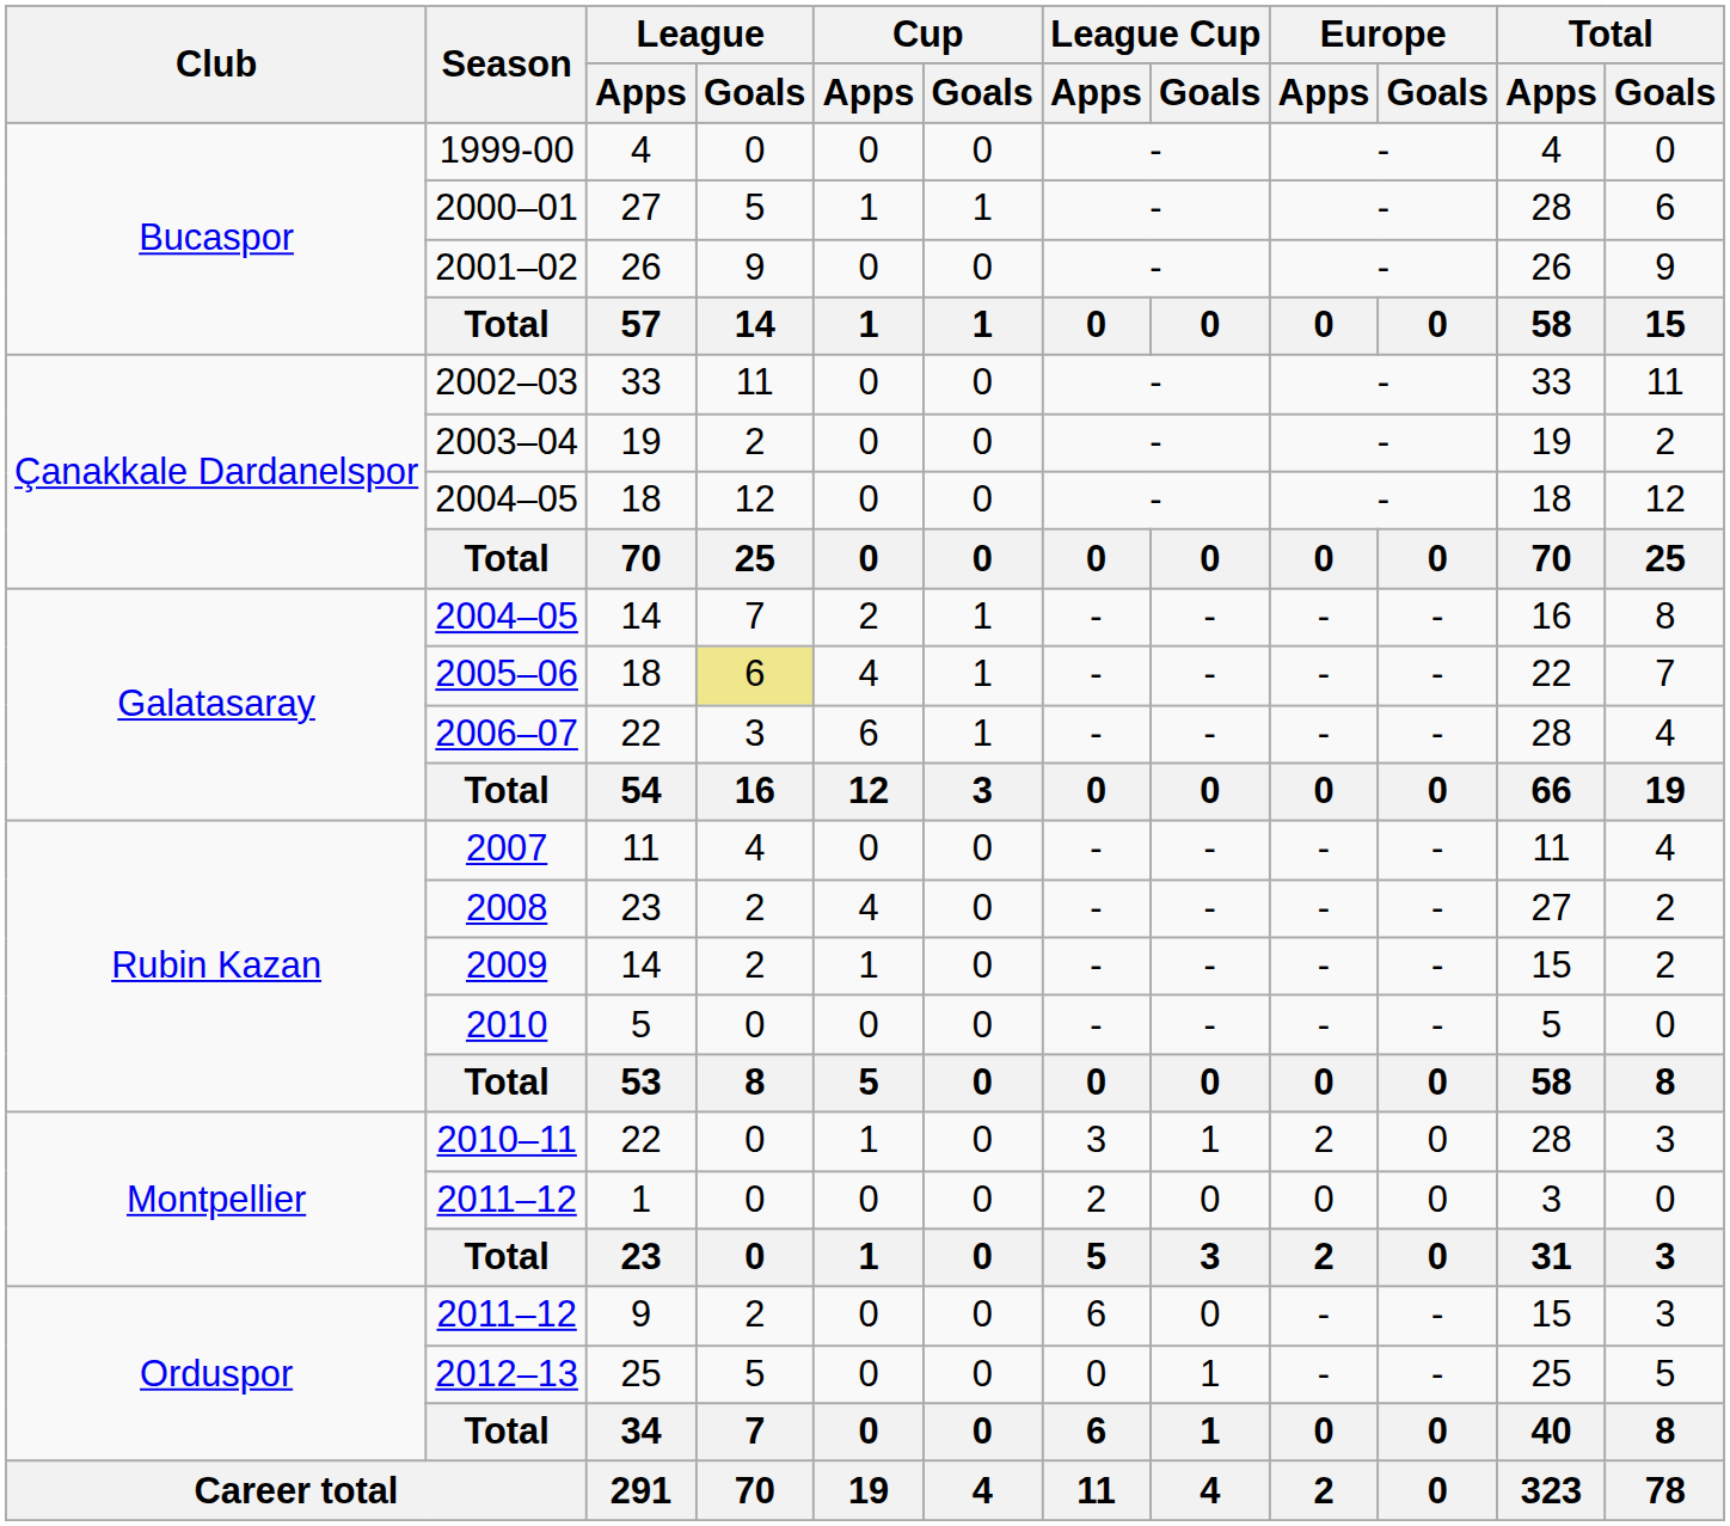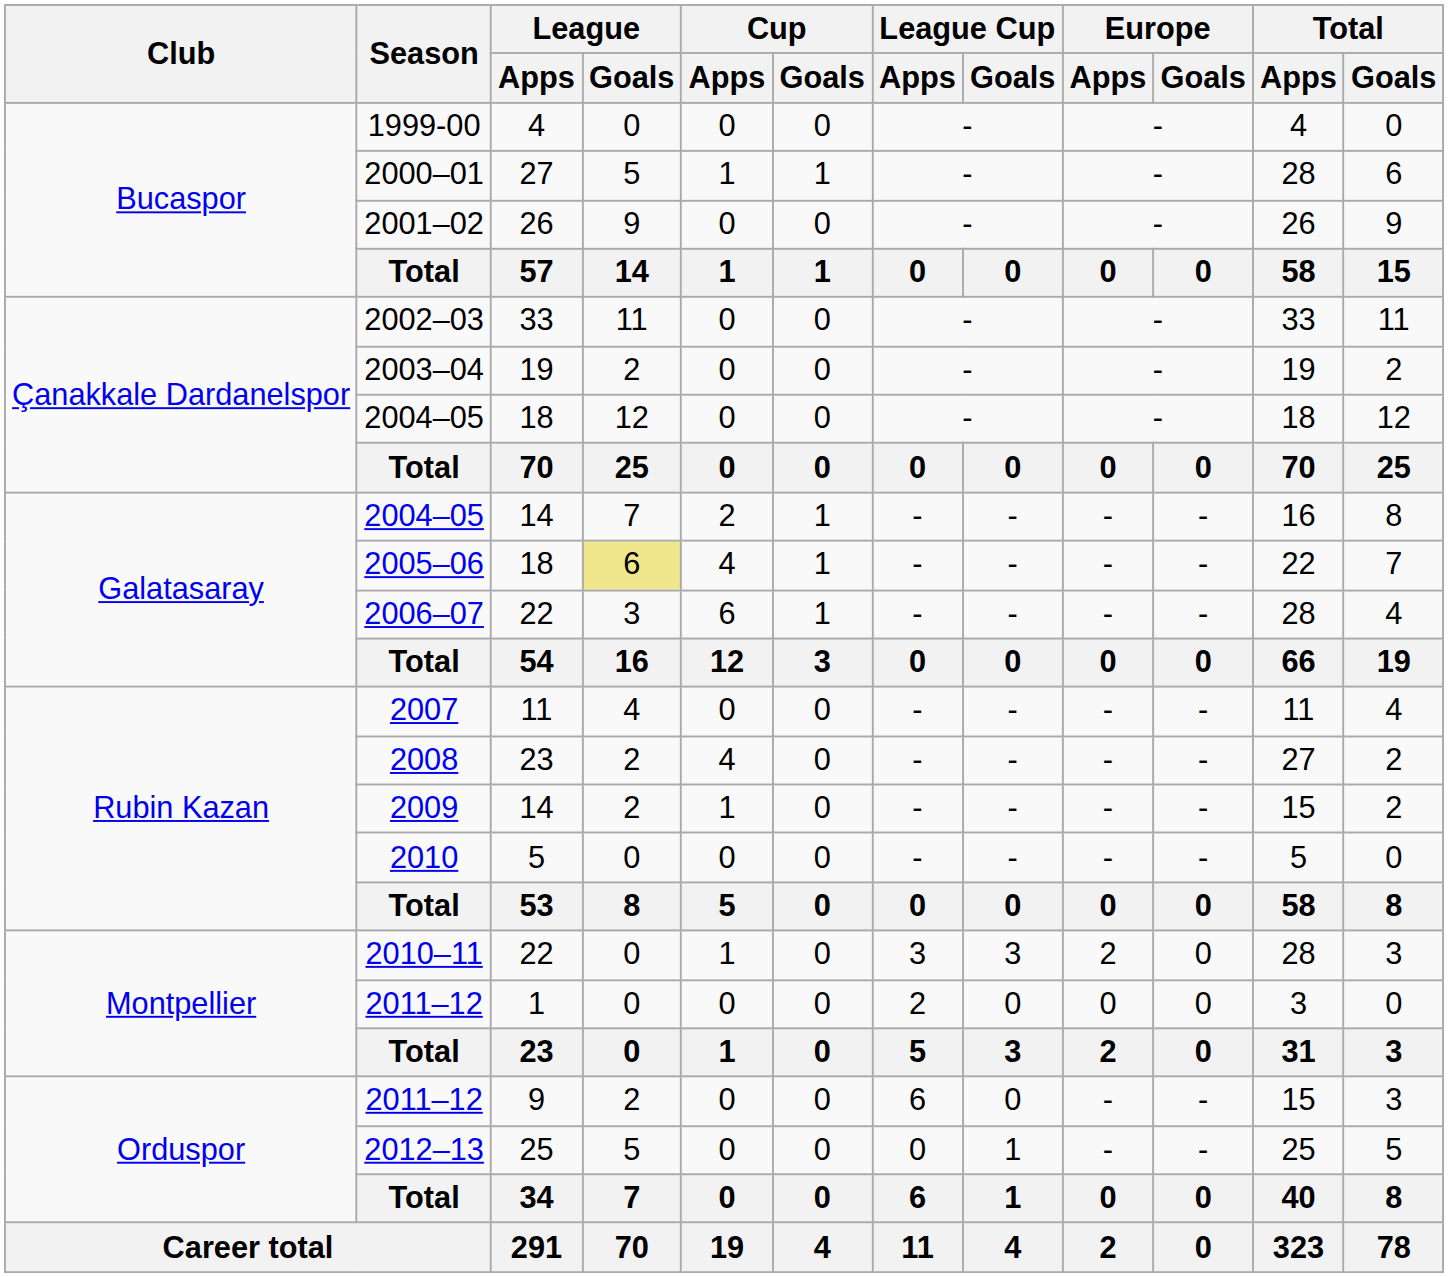2010–11 | League Cup / Goals: 1 -> 3
